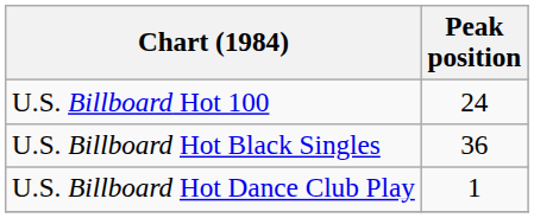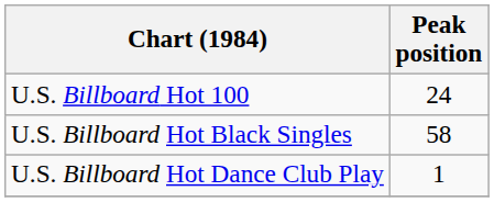U.S. Billboard Hot Black Singles | Peak position: 36 -> 58
